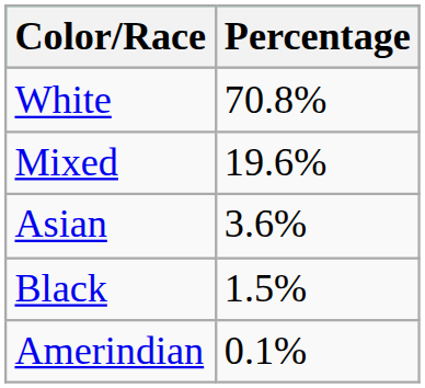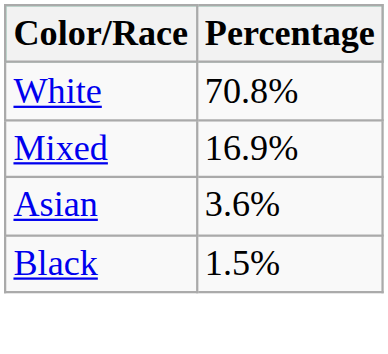Mixed | Percentage: 19.6% -> 16.9%
- row: Amerindian | 0.1%
